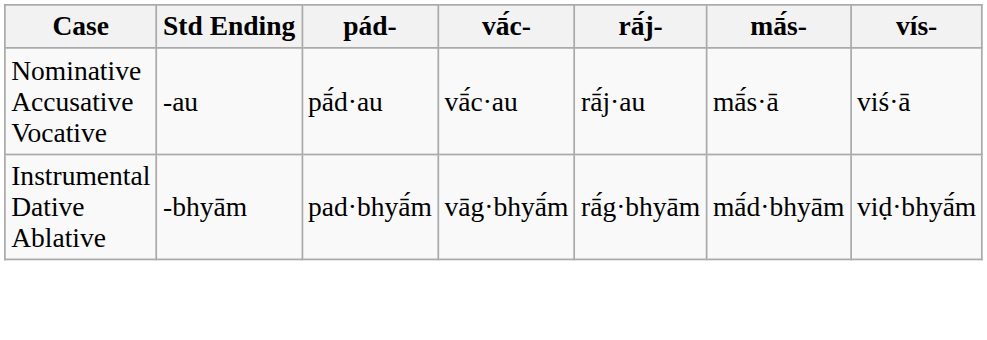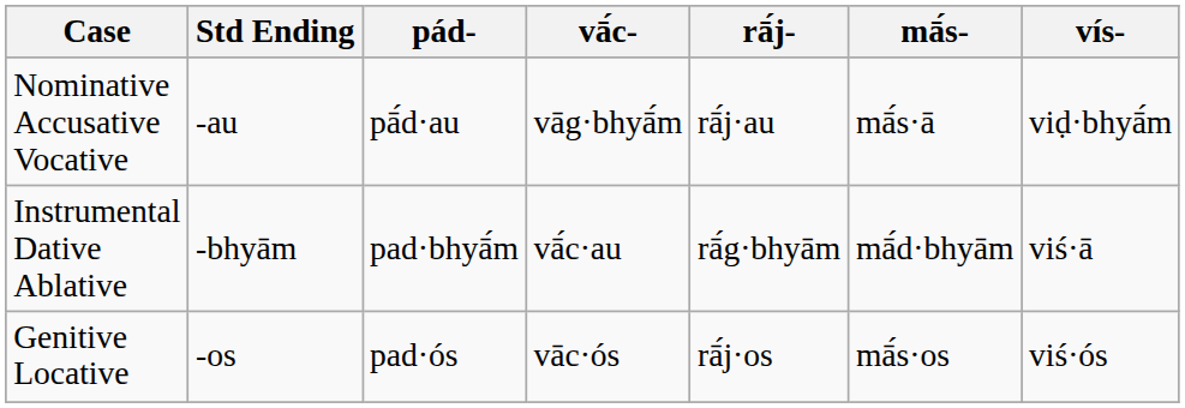Nominative Accusative Vocative | vā́c-: vā́c·au -> vāg·bhyā́m
Nominative Accusative Vocative | vís-: viś·ā -> viḍ·bhyā́m
Instrumental Dative Ablative | vā́c-: vāg·bhyā́m -> vā́c·au
Instrumental Dative Ablative | vís-: viḍ·bhyā́m -> viś·ā
+ row: Genitive Locative | -os | pad·ós | vāc·ós | rā́j·os | mā́s·os | viś·ós
